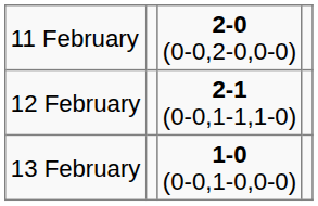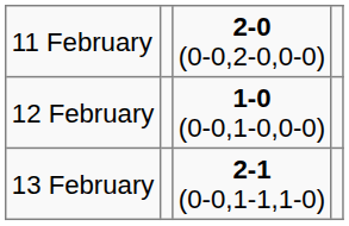12 February | column 3: 2-1 (0-0,1-1,1-0) -> 1-0 (0-0,1-0,0-0)
13 February | column 3: 1-0 (0-0,1-0,0-0) -> 2-1 (0-0,1-1,1-0)
